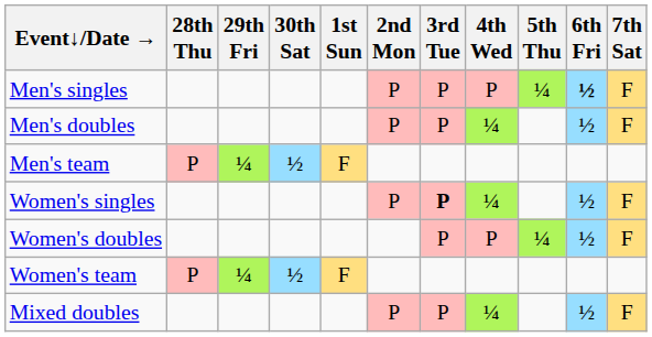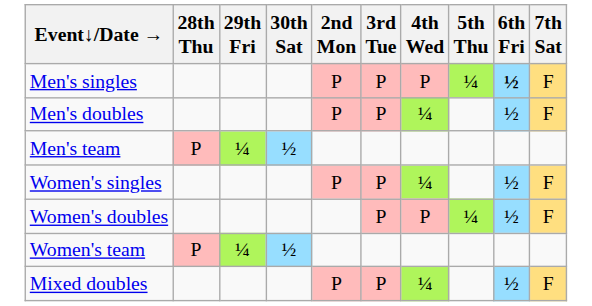- column: 1st Sun | F | F
Women's singles | 3rd Tue: bold -> normal
